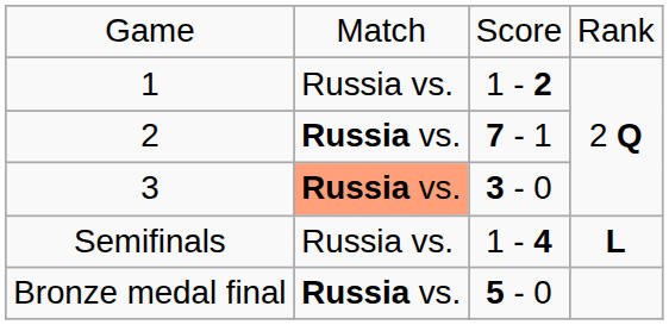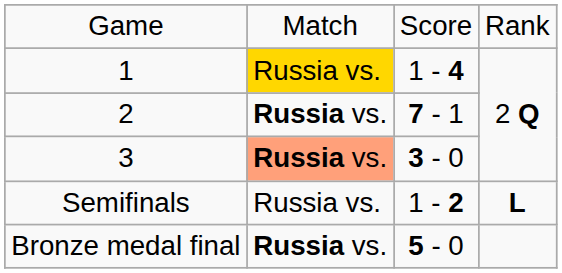1 | column 2: no background -> gold background
1 | column 3: 1 - 2 -> 1 - 4
Semifinals | column 3: 1 - 4 -> 1 - 2
